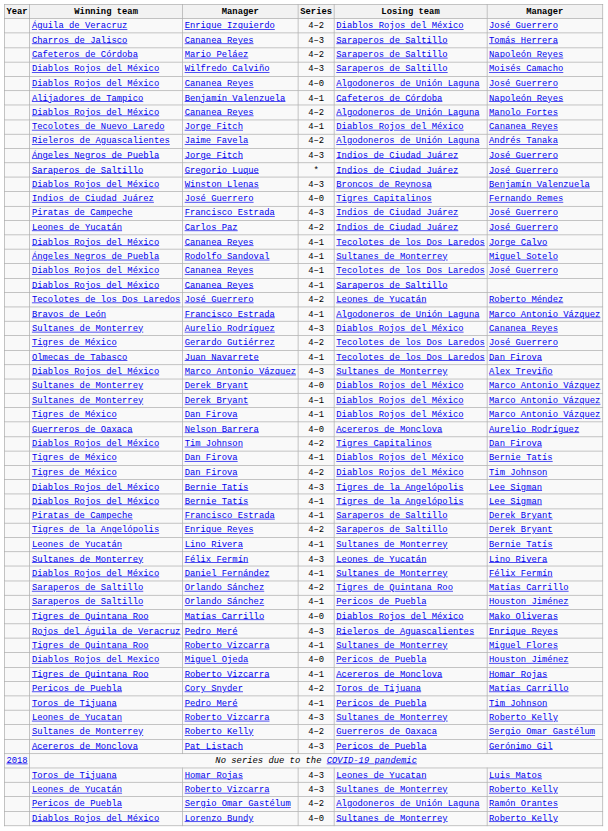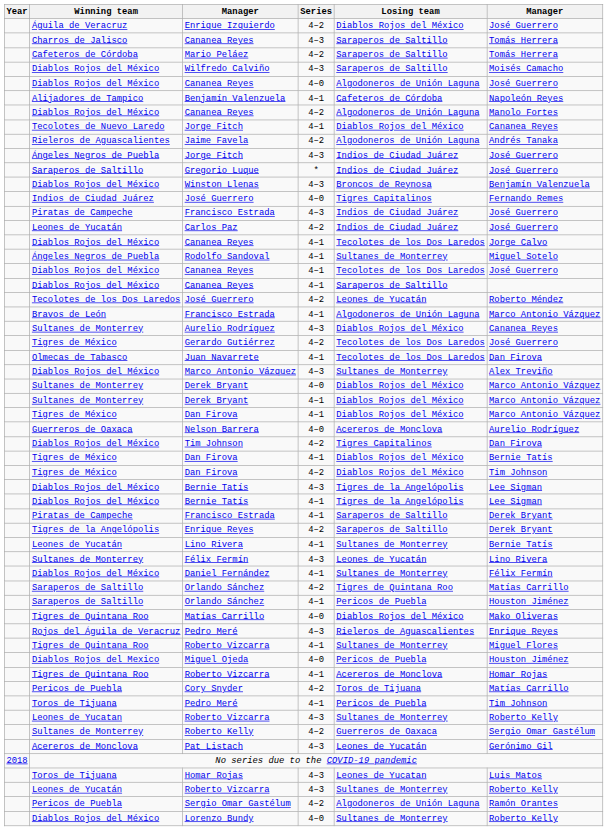Mario Peláez | column 6: Napoleón Reyes -> Tomás Herrera
Pat Listach | Losing team: Pericos de Puebla -> Leones de Yucatán
